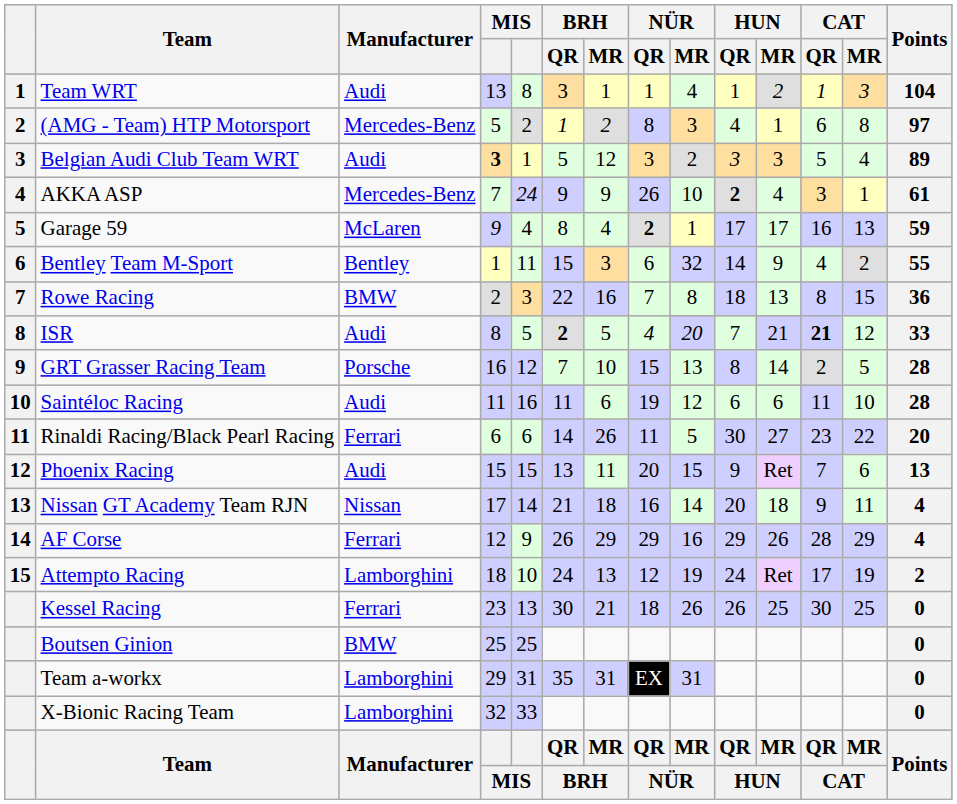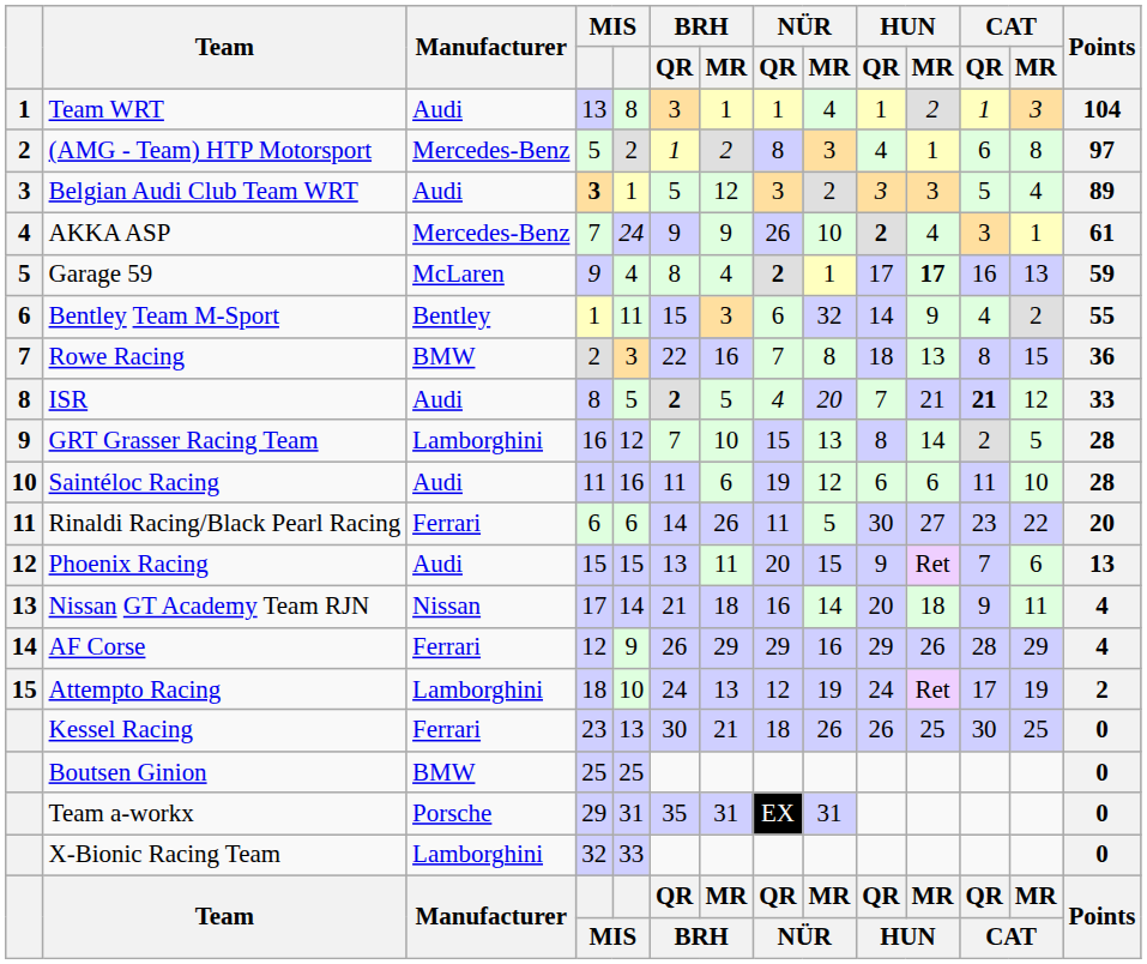Garage 59 | HUN / MR: normal -> bold
GRT Grasser Racing Team | Manufacturer: Porsche -> Lamborghini
Team a-workx | Manufacturer: Lamborghini -> Porsche
